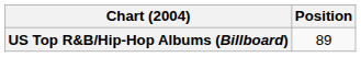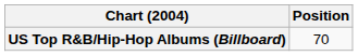US Top R&B/Hip-Hop Albums (Billboard) | Position: 89 -> 70
